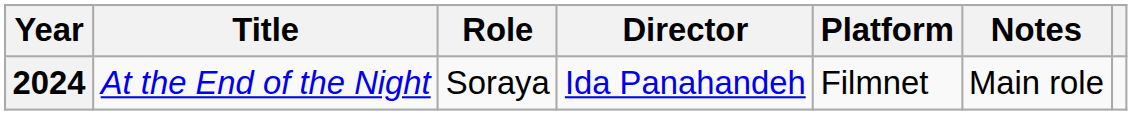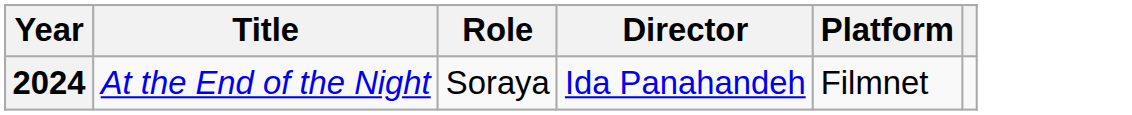- column: Notes | Main role
